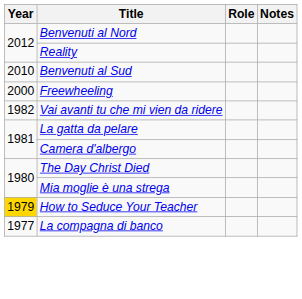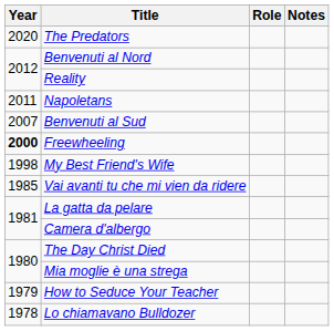+ row: 2020 | The Predators
+ row: 2011 | Napoletans
Benvenuti al Sud | Year: 2010 -> 2007
Freewheeling | Year: normal -> bold
+ row: 1998 | My Best Friend's Wife
Vai avanti tu che mi vien da ridere | Year: 1982 -> 1985
How to Seduce Your Teacher | Year: gold background -> no background
+ row: 1978 | Lo chiamavano Bulldozer
- row: 1977 | La compagna di banco
